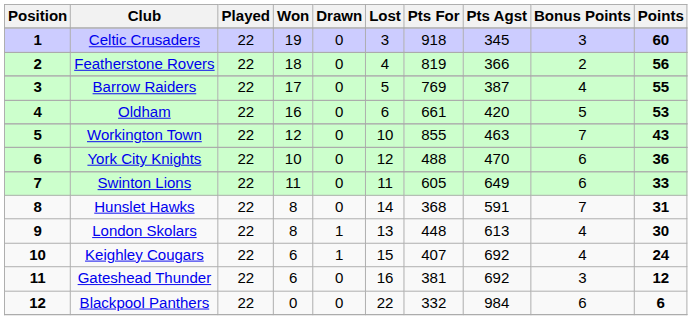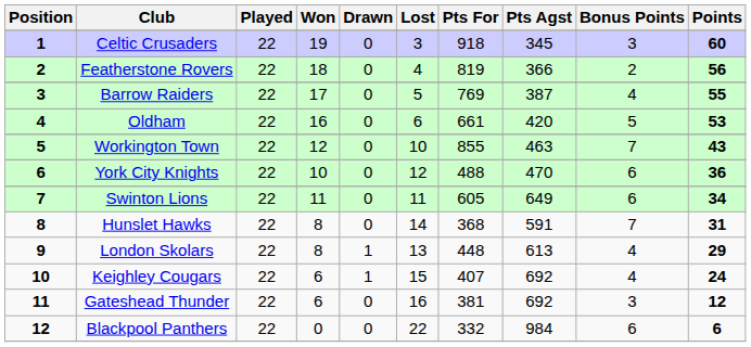Swinton Lions | Points: 33 -> 34
London Skolars | Points: 30 -> 29
